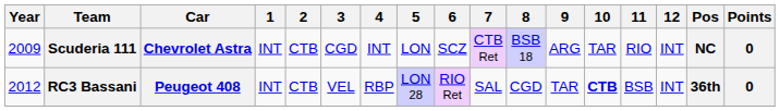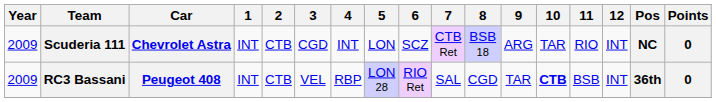RC3 Bassani | Year: 2012 -> 2009
